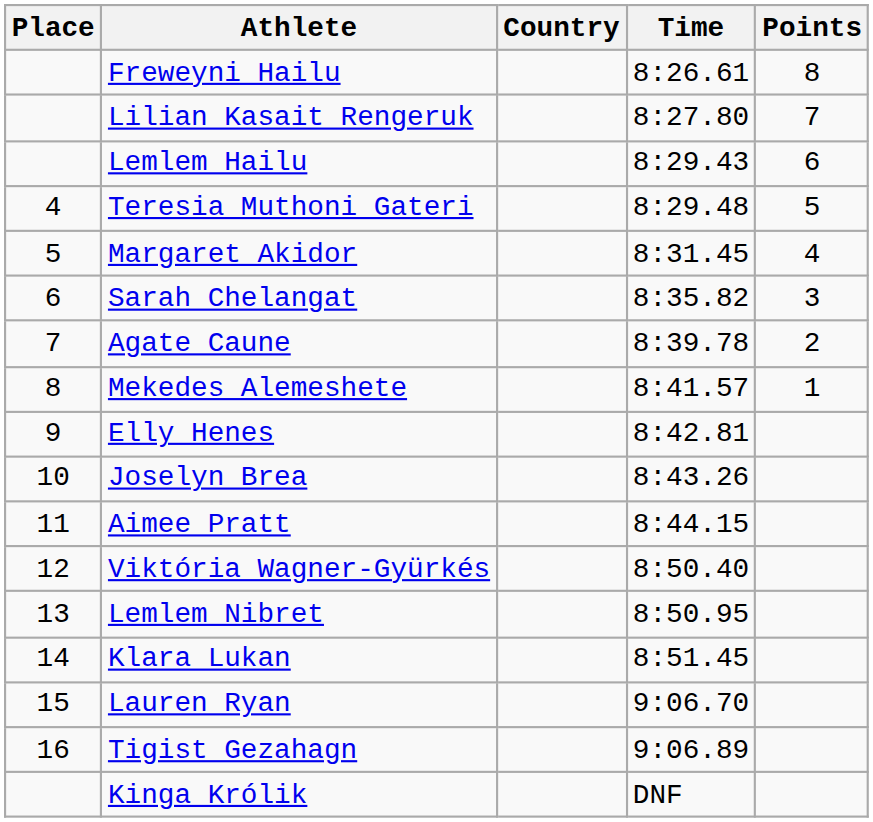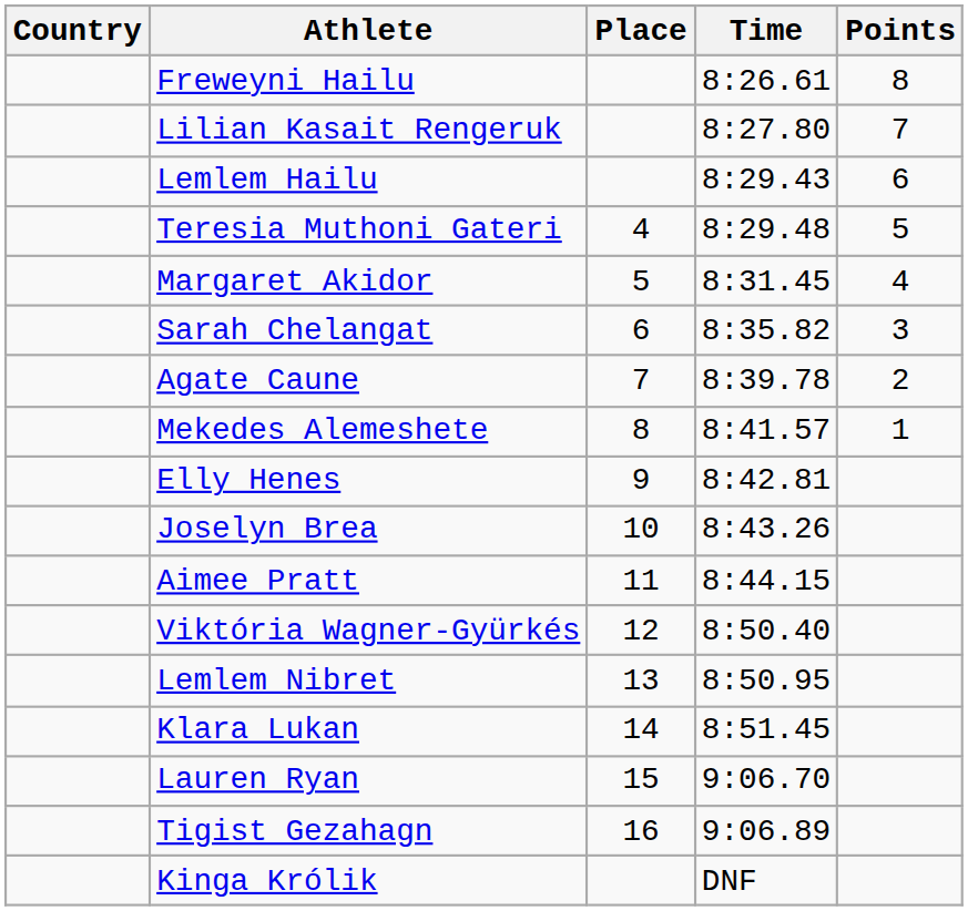columns swapped: Place <-> Country
